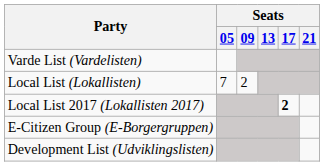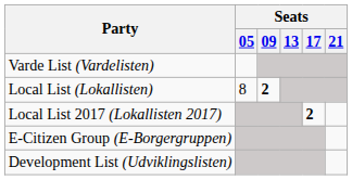Local List (Lokallisten) | Seats / 05: 7 -> 8
Local List (Lokallisten) | Seats / 09: normal -> bold
